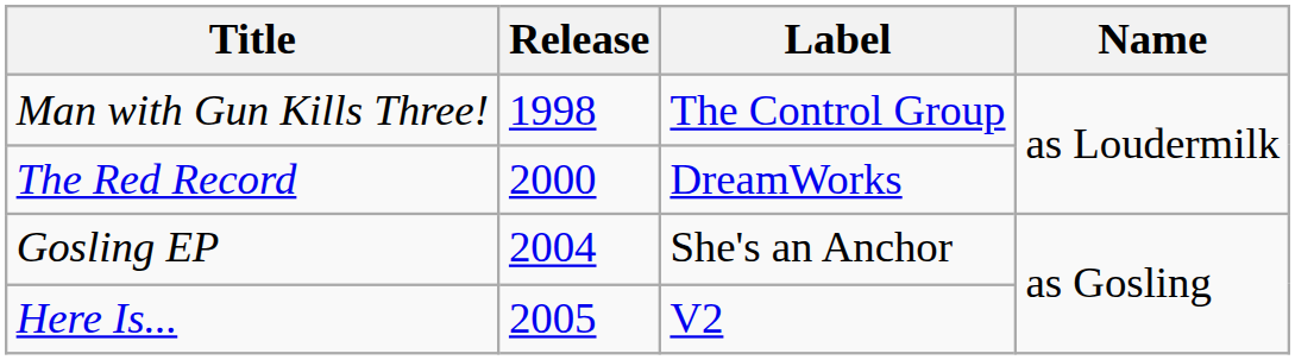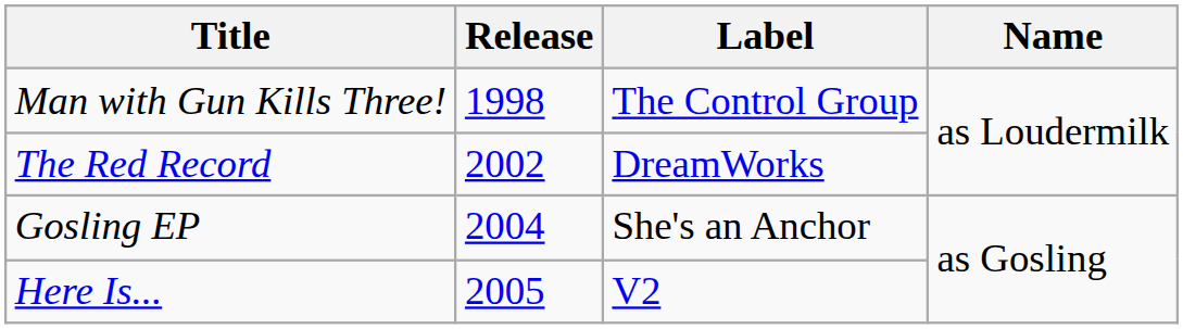The Red Record | Release: 2000 -> 2002
